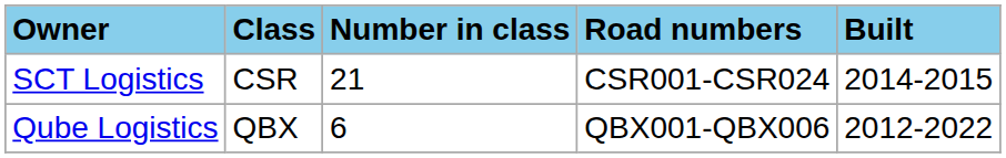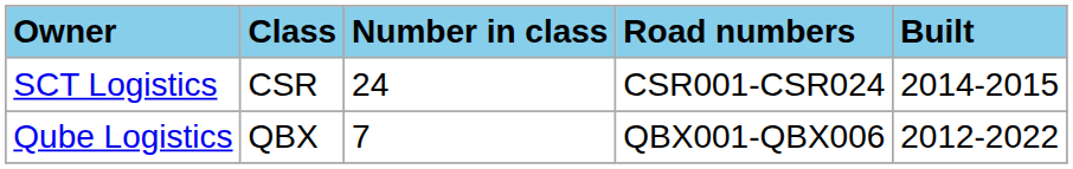SCT Logistics | Number in class: 21 -> 24
Qube Logistics | Number in class: 6 -> 7
